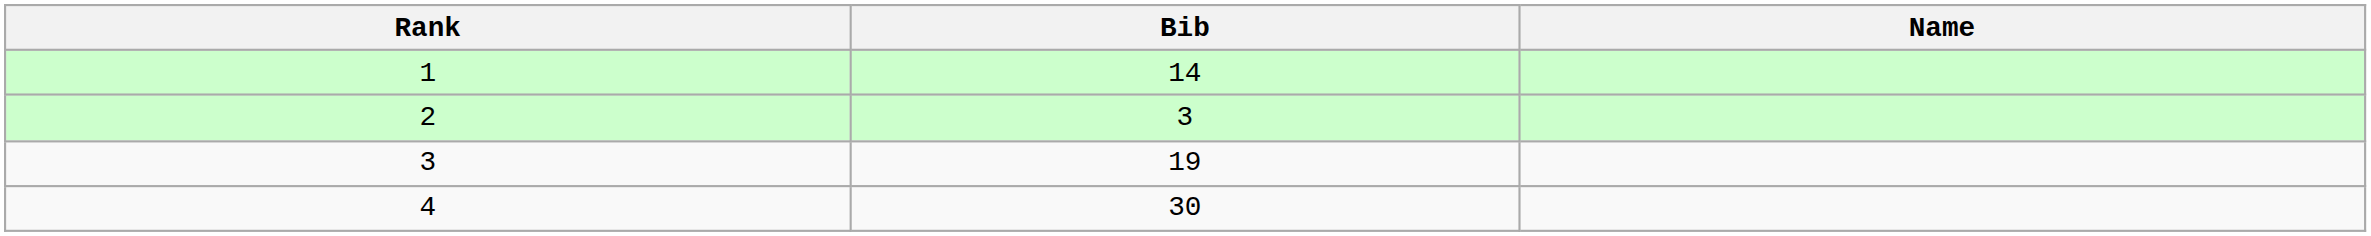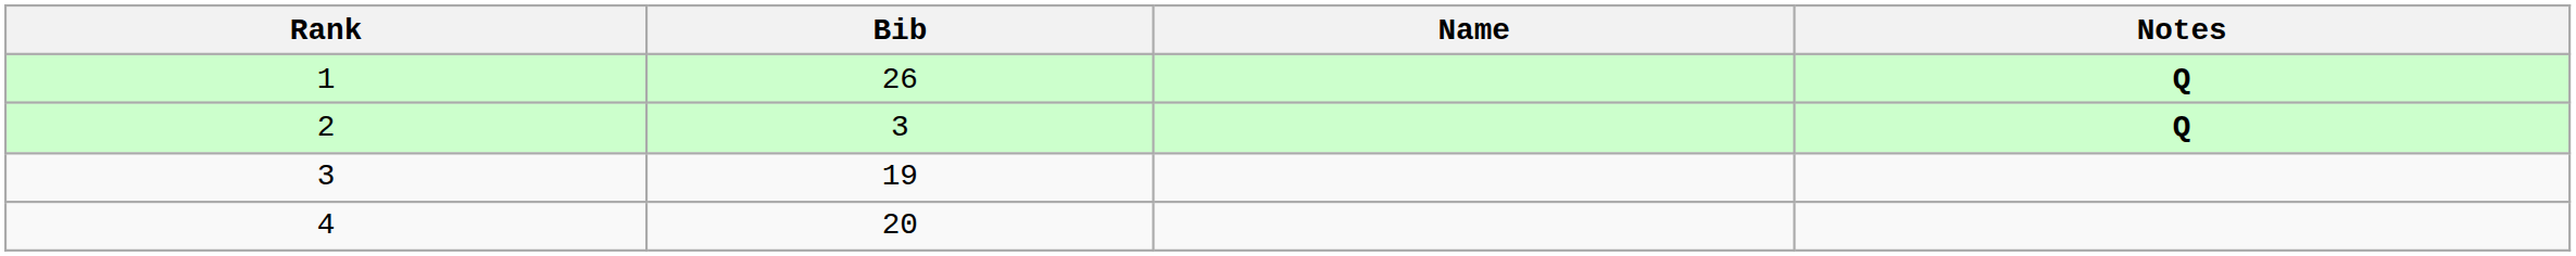+ column: Notes | Q | Q
1 | Bib: 14 -> 26
4 | Bib: 30 -> 20
